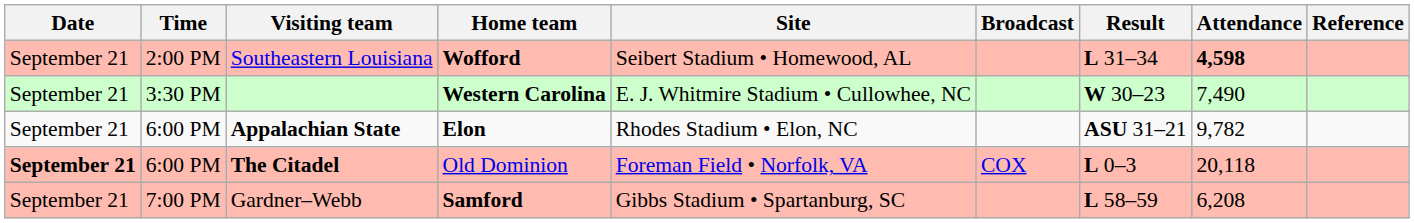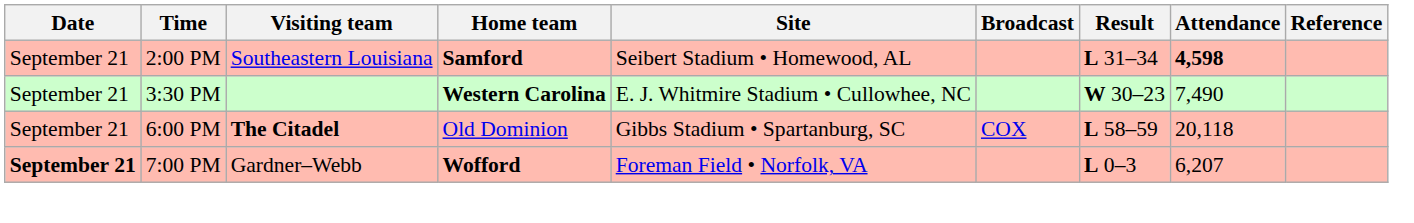Southeastern Louisiana | Home team: Wofford -> Samford
- row: September 21 | 6:00 PM | Appalachian State | Elon | Rhodes Stadium • Elon, NC | ASU 31–21 | 9,782
The Citadel | Date: bold -> normal
The Citadel | Site: Foreman Field • Norfolk, VA -> Gibbs Stadium • Spartanburg, SC
The Citadel | Result: L 0–3 -> L 58–59
Gardner–Webb | Date: normal -> bold
Gardner–Webb | Home team: Samford -> Wofford
Gardner–Webb | Site: Gibbs Stadium • Spartanburg, SC -> Foreman Field • Norfolk, VA
Gardner–Webb | Result: L 58–59 -> L 0–3
Gardner–Webb | Attendance: 6,208 -> 6,207
